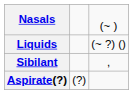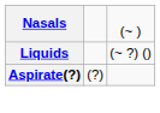- row: Sibilant | ,
